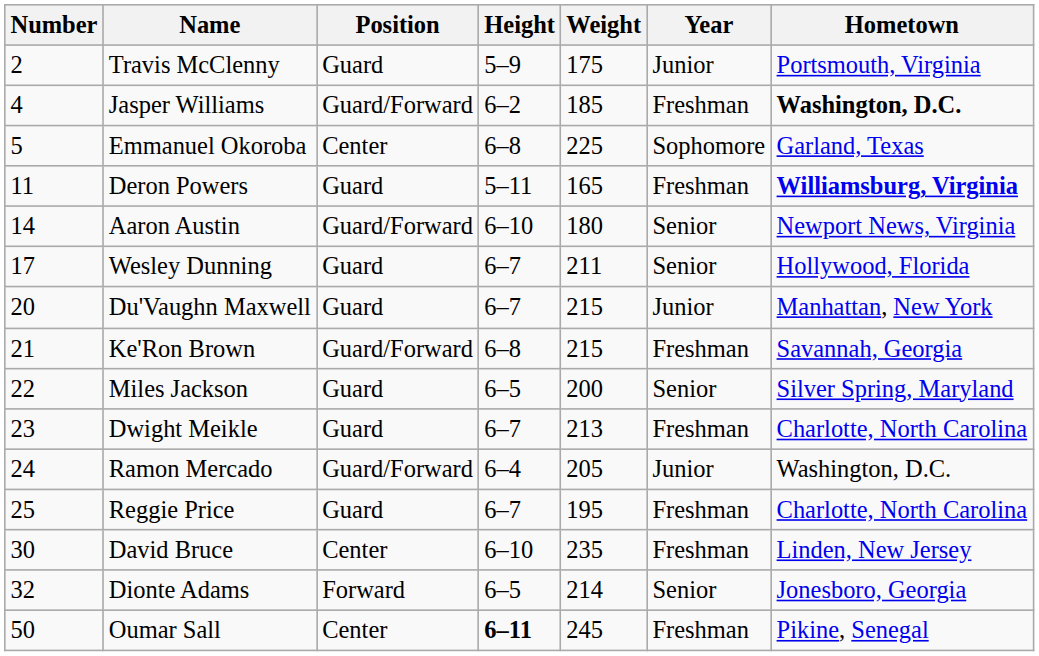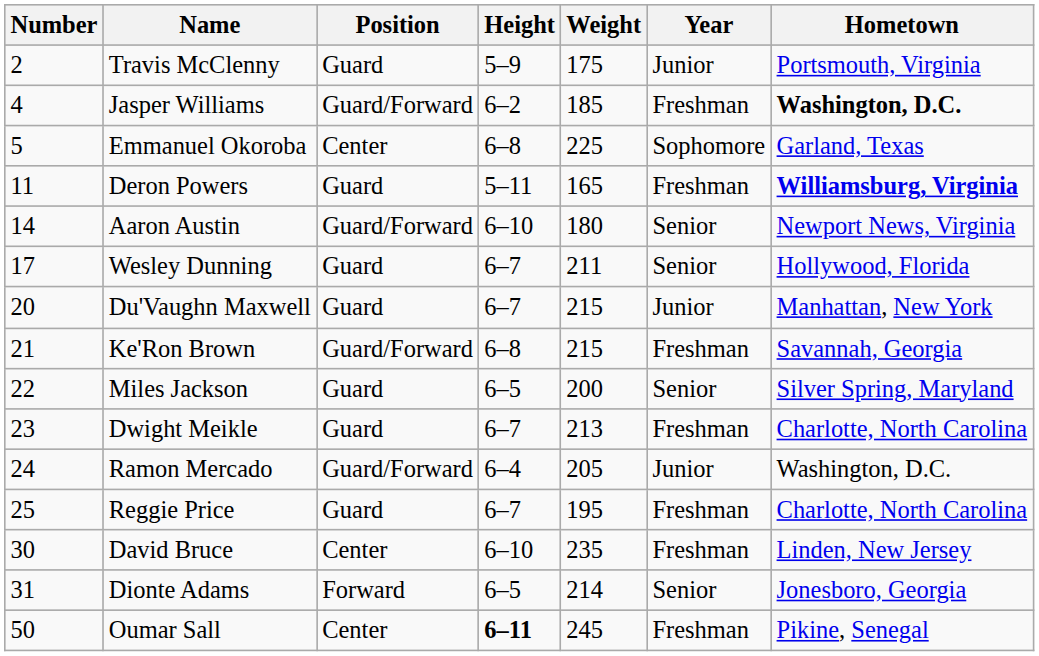Dionte Adams | Number: 32 -> 31
